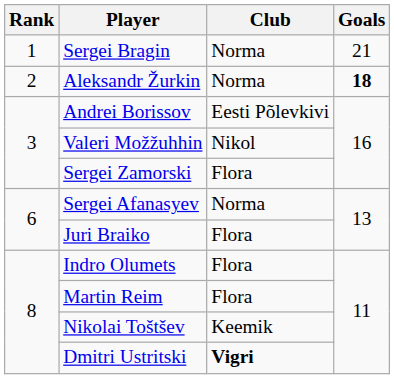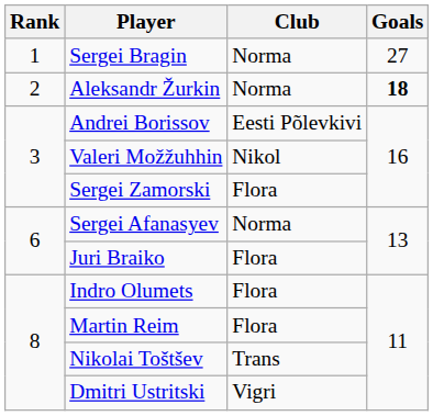Sergei Bragin | Goals: 21 -> 27
Nikolai Toštšev | Club: Keemik -> Trans
Dmitri Ustritski | Club: bold -> normal
